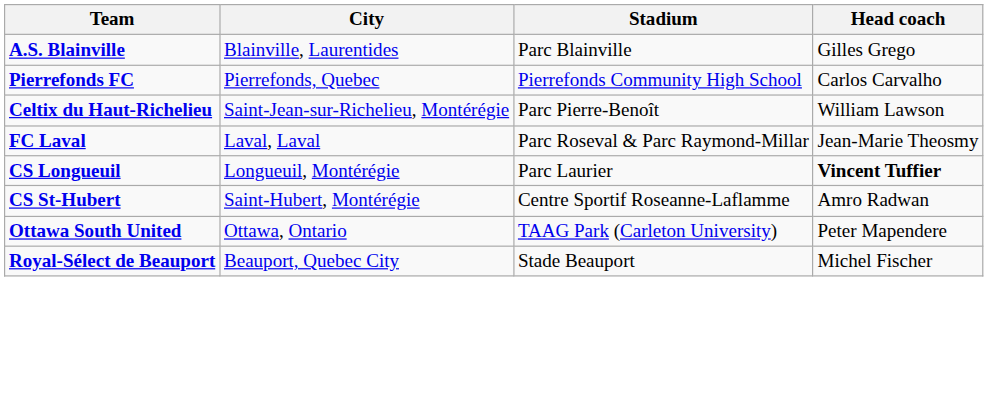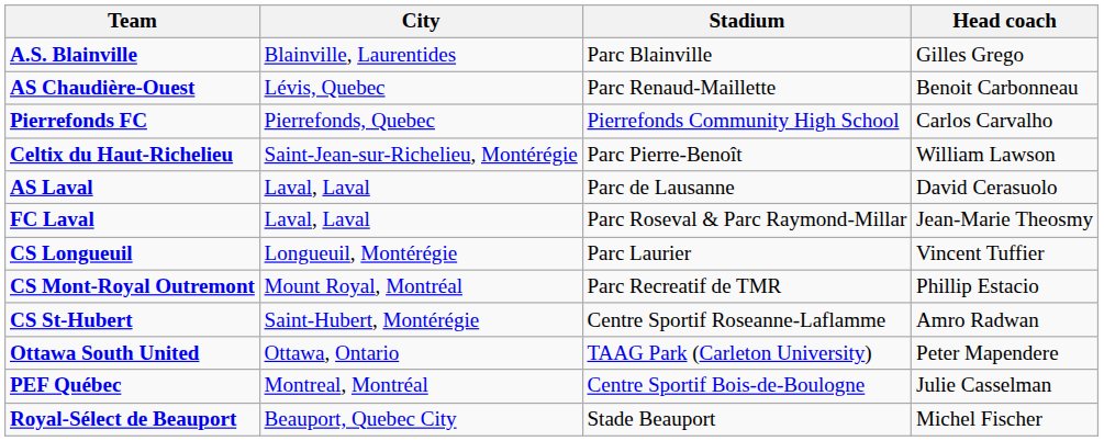+ row: AS Chaudière-Ouest | Lévis, Quebec | Parc Renaud-Maillette | Benoit Carbonneau
+ row: AS Laval | Laval, Laval | Parc de Lausanne | David Cerasuolo
CS Longueuil | Head coach: bold -> normal
+ row: CS Mont-Royal Outremont | Mount Royal, Montréal | Parc Recreatif de TMR | Phillip Estacio
+ row: PEF Québec | Montreal, Montréal | Centre Sportif Bois-de-Boulogne | Julie Casselman
